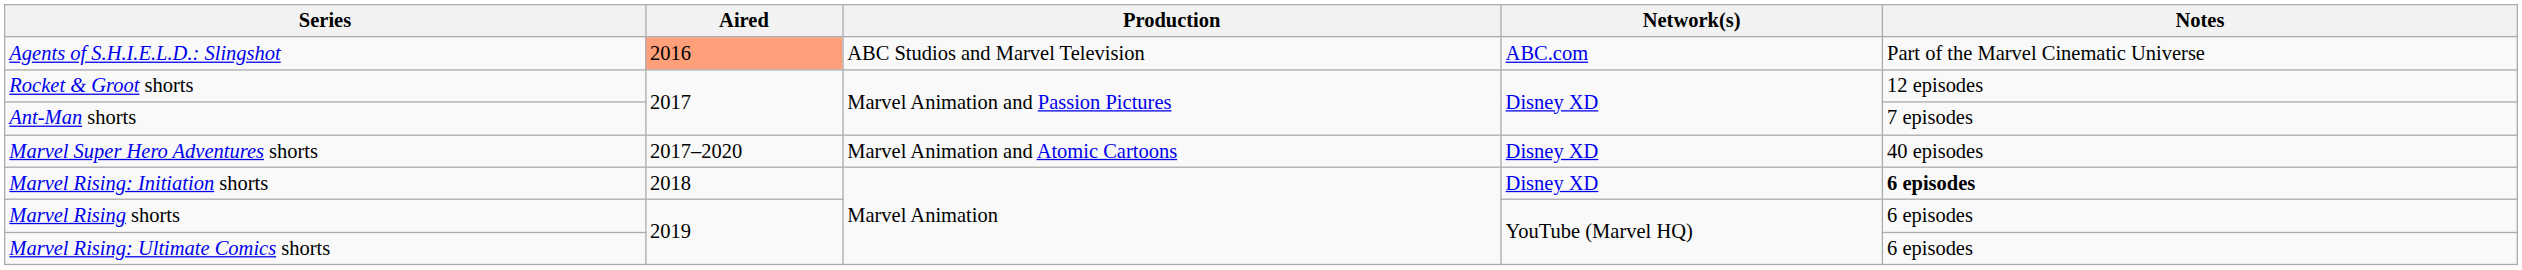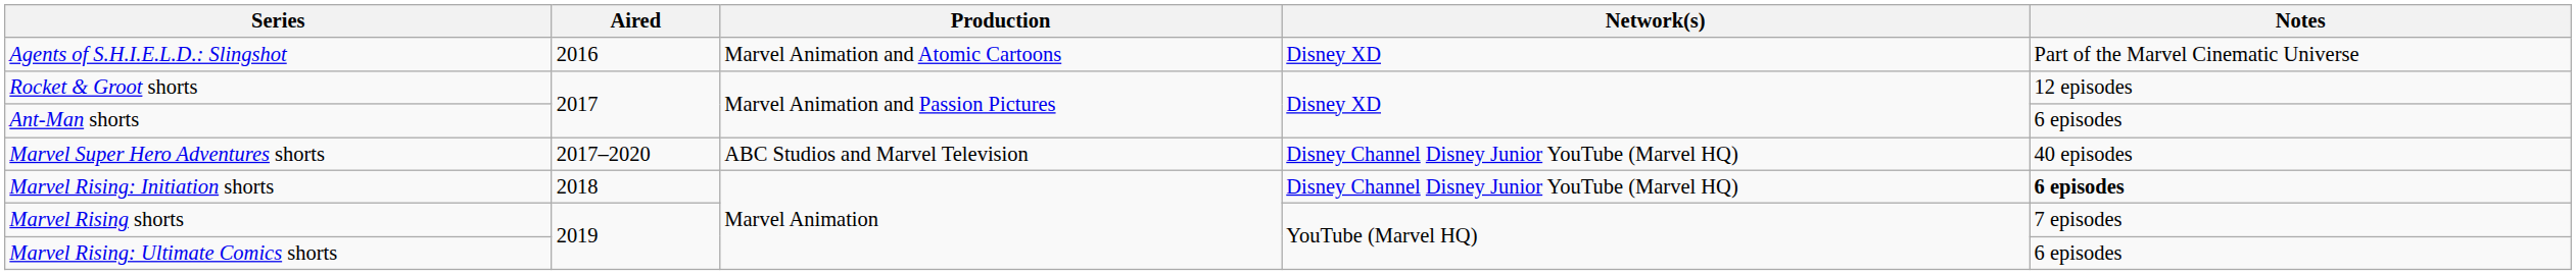Agents of S.H.I.E.L.D.: Slingshot | Aired: lightsalmon background -> no background
Agents of S.H.I.E.L.D.: Slingshot | Production: ABC Studios and Marvel Television -> Marvel Animation and Atomic Cartoons
Agents of S.H.I.E.L.D.: Slingshot | Network(s): ABC.com -> Disney XD
Ant-Man shorts | Notes: 7 episodes -> 6 episodes
Marvel Super Hero Adventures shorts | Production: Marvel Animation and Atomic Cartoons -> ABC Studios and Marvel Television
Marvel Super Hero Adventures shorts | Network(s): Disney XD -> Disney Channel Disney Junior YouTube (Marvel HQ)
Marvel Rising: Initiation shorts | Network(s): Disney XD -> Disney Channel Disney Junior YouTube (Marvel HQ)
Marvel Rising shorts | Notes: 6 episodes -> 7 episodes
